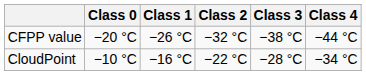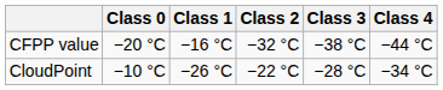CFPP value | Class 1: −26 °C -> −16 °C
CloudPoint | Class 1: −16 °C -> −26 °C
